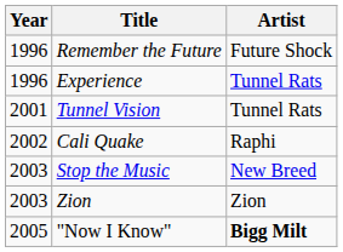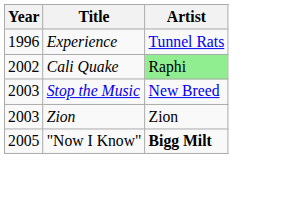- row: 1996 | Remember the Future | Future Shock
- row: 2001 | Tunnel Vision | Tunnel Rats
Cali Quake | Artist: no background -> lightgreen background
